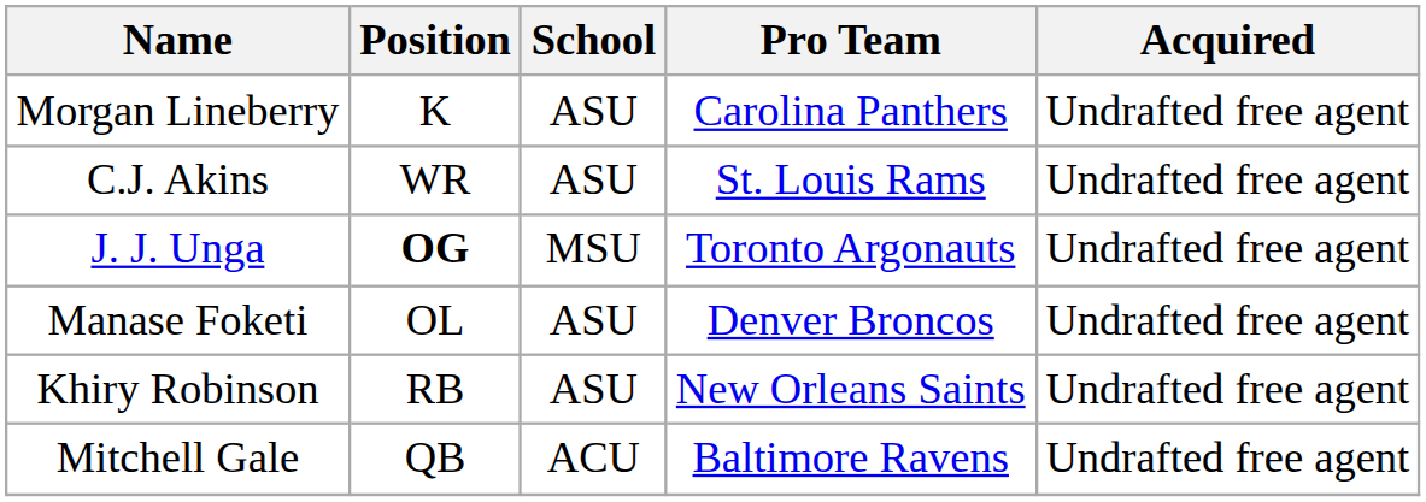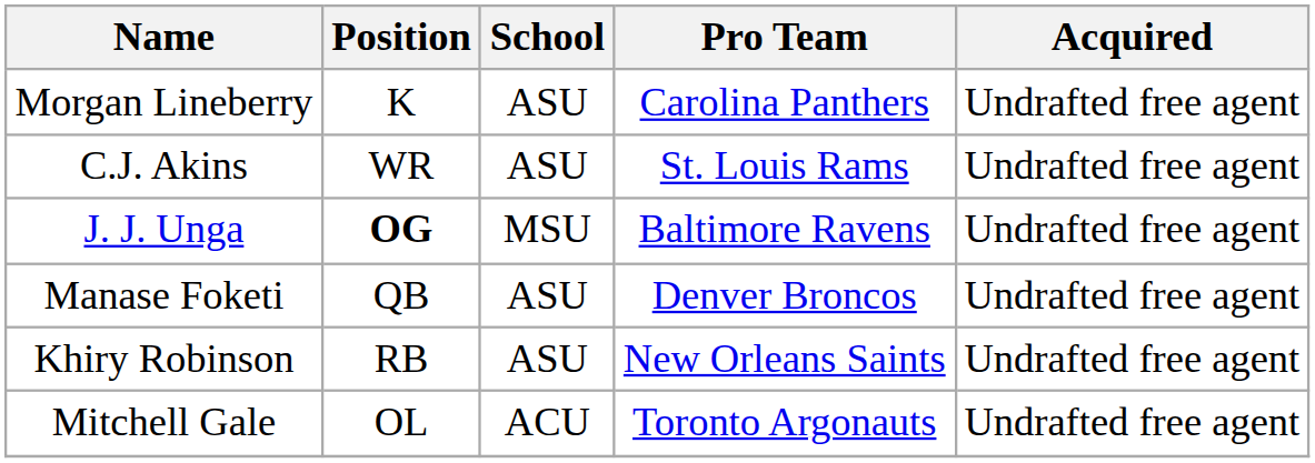J. J. Unga | Pro Team: Toronto Argonauts -> Baltimore Ravens
Manase Foketi | Position: OL -> QB
Mitchell Gale | Position: QB -> OL
Mitchell Gale | Pro Team: Baltimore Ravens -> Toronto Argonauts
